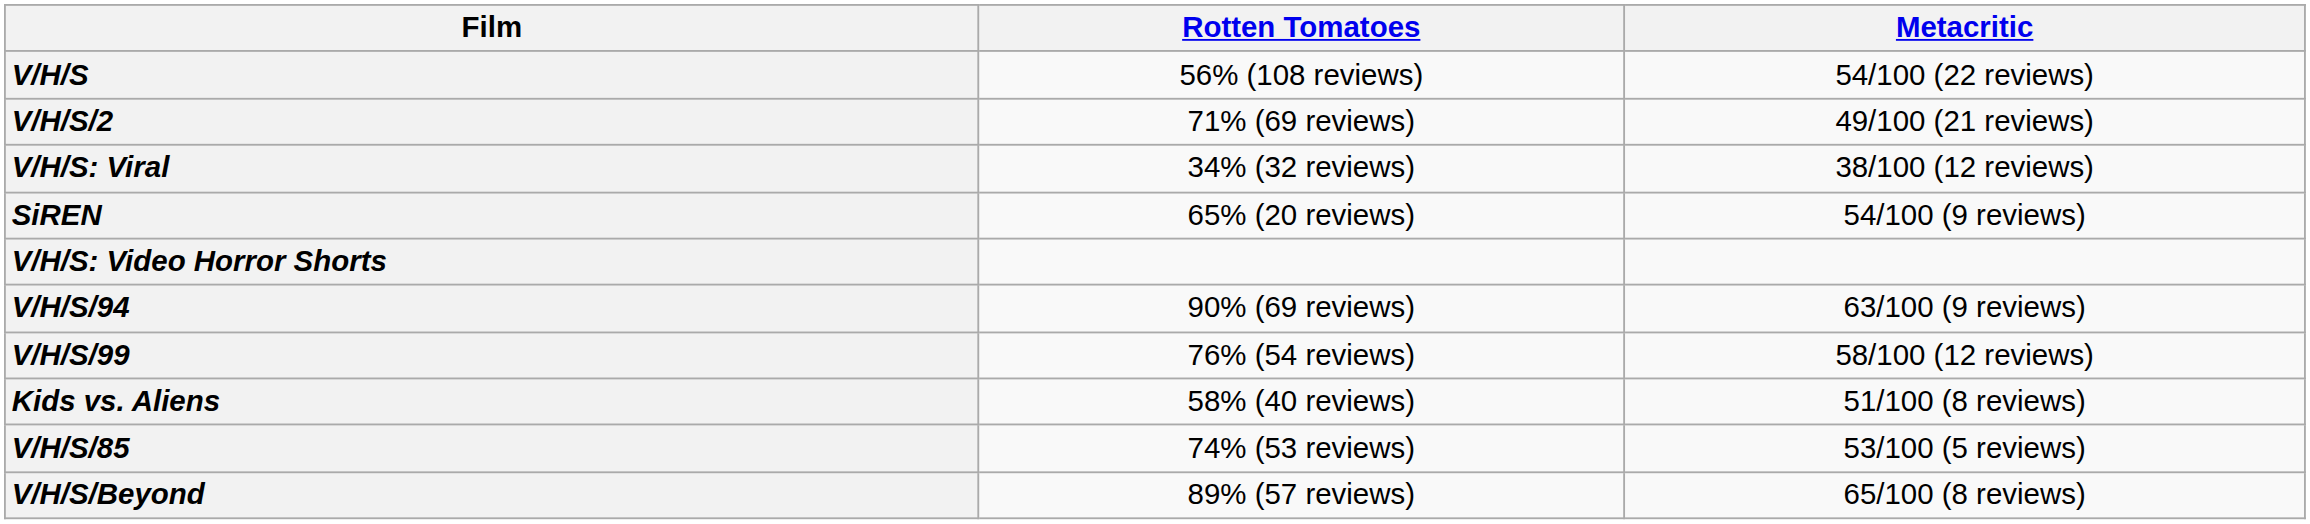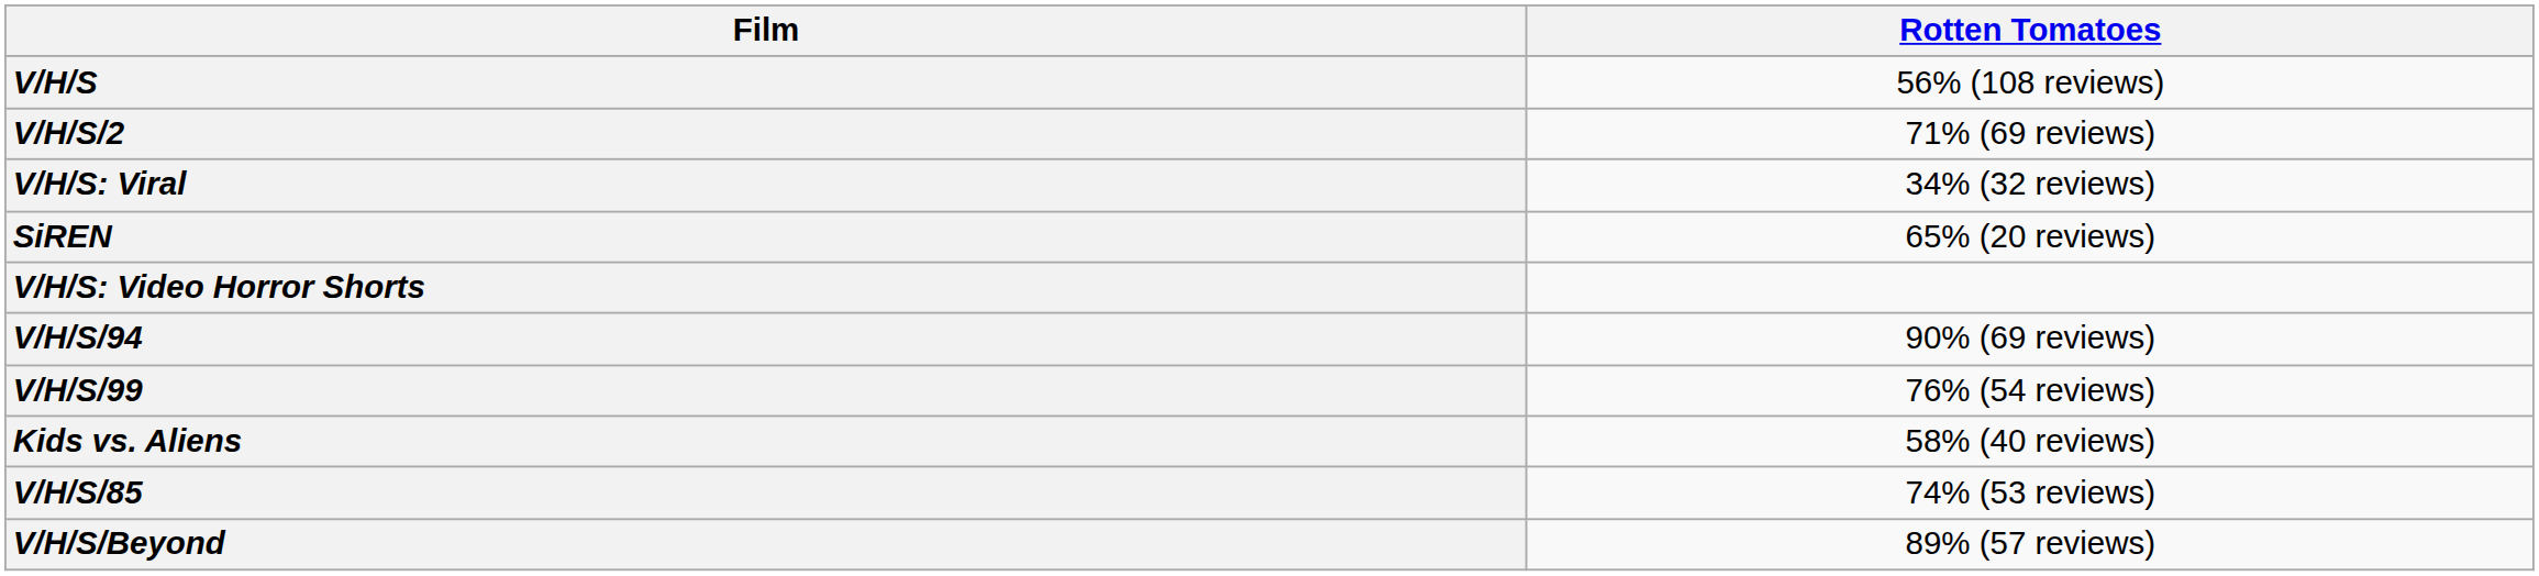- column: Metacritic | 54/100 (22 reviews) | 49/100 (21 reviews) | 38/100 (12 reviews) | 54/100 (9 reviews) | 63/100 (9 reviews) | 58/100 (12 reviews) | 51/100 (8 reviews) | 53/100 (5 reviews) | 65/100 (8 reviews)
